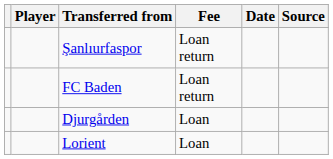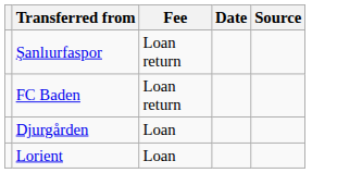- column: Player
